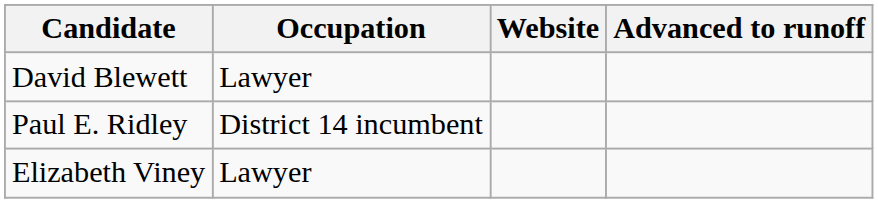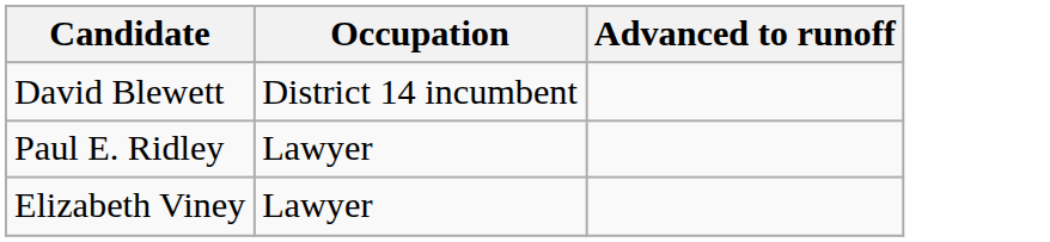- column: Website
David Blewett | Occupation: Lawyer -> District 14 incumbent
Paul E. Ridley | Occupation: District 14 incumbent -> Lawyer
